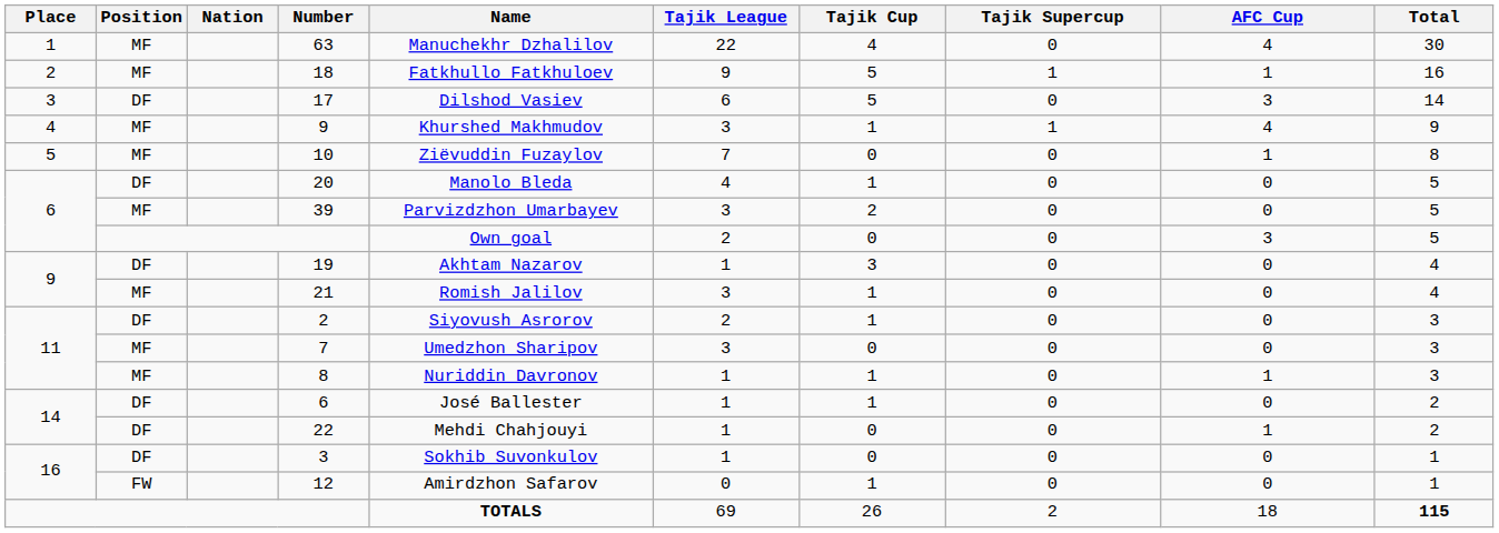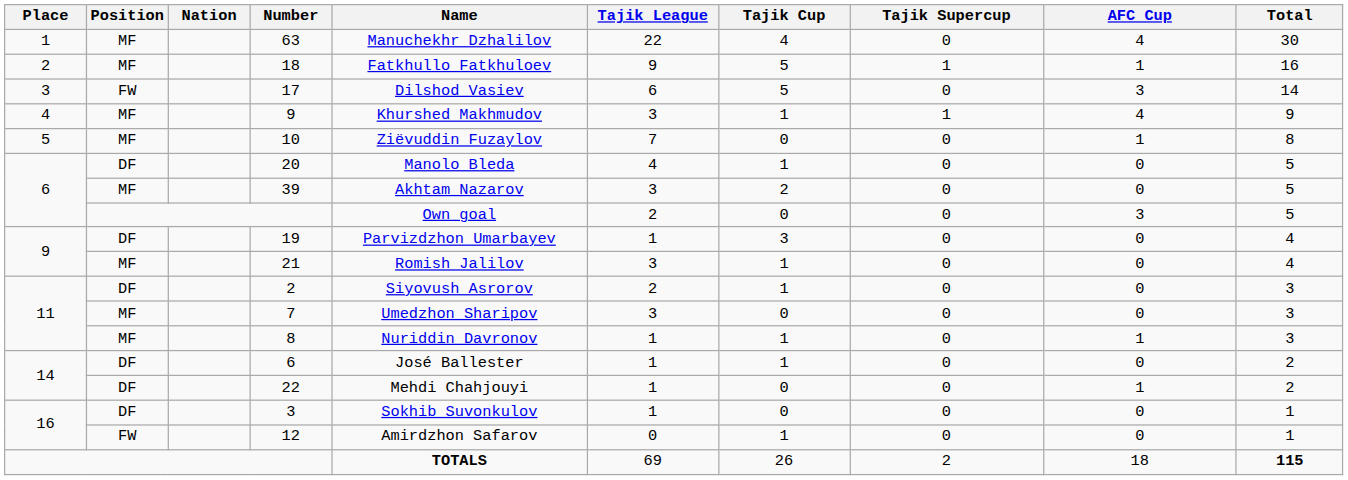17 | Position: DF -> FW
39 | Name: Parvizdzhon Umarbayev -> Akhtam Nazarov
19 | Name: Akhtam Nazarov -> Parvizdzhon Umarbayev
